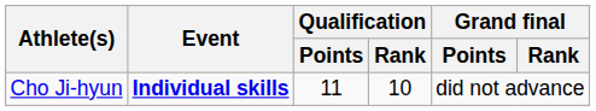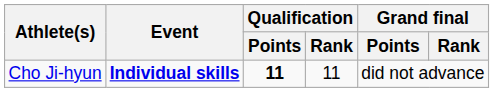Cho Ji-hyun | Qualification / Points: normal -> bold
Cho Ji-hyun | Qualification / Rank: 10 -> 11
